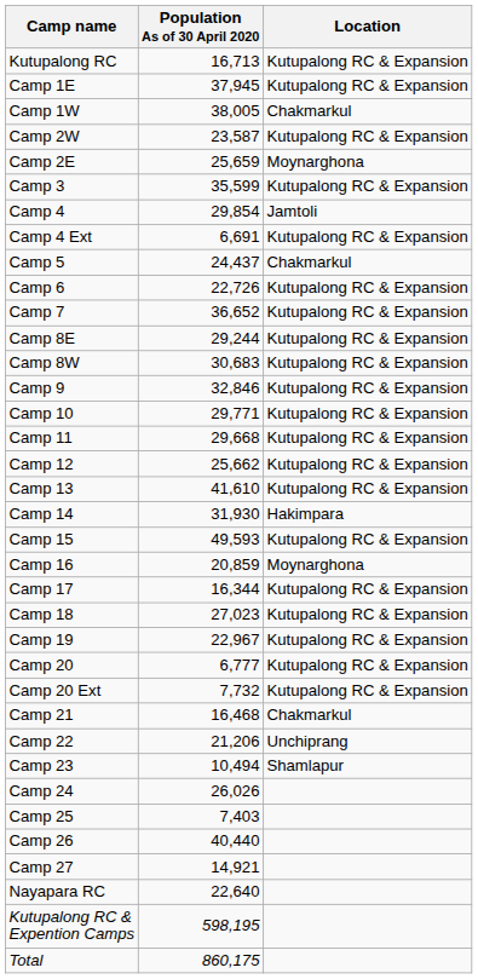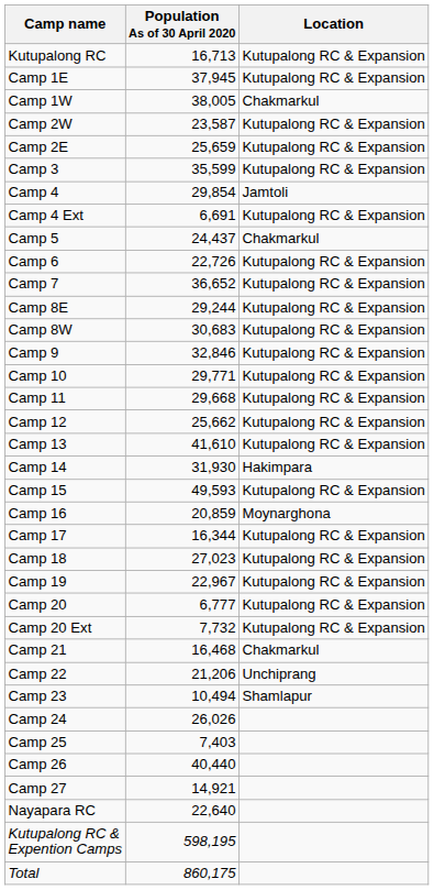Camp 2E | Location: Moynarghona -> Kutupalong RC & Expansion
